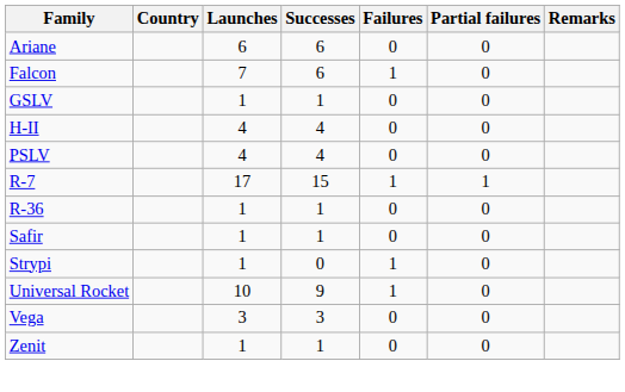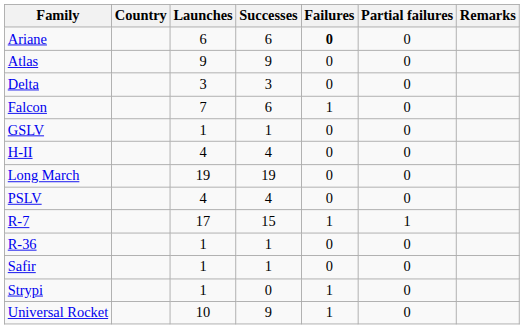Ariane | Failures: normal -> bold
+ row: Atlas | 9 | 9 | 0 | 0
+ row: Delta | 3 | 3 | 0 | 0
+ row: Long March | 19 | 19 | 0 | 0
- row: Vega | 3 | 3 | 0 | 0
- row: Zenit | 1 | 1 | 0 | 0
